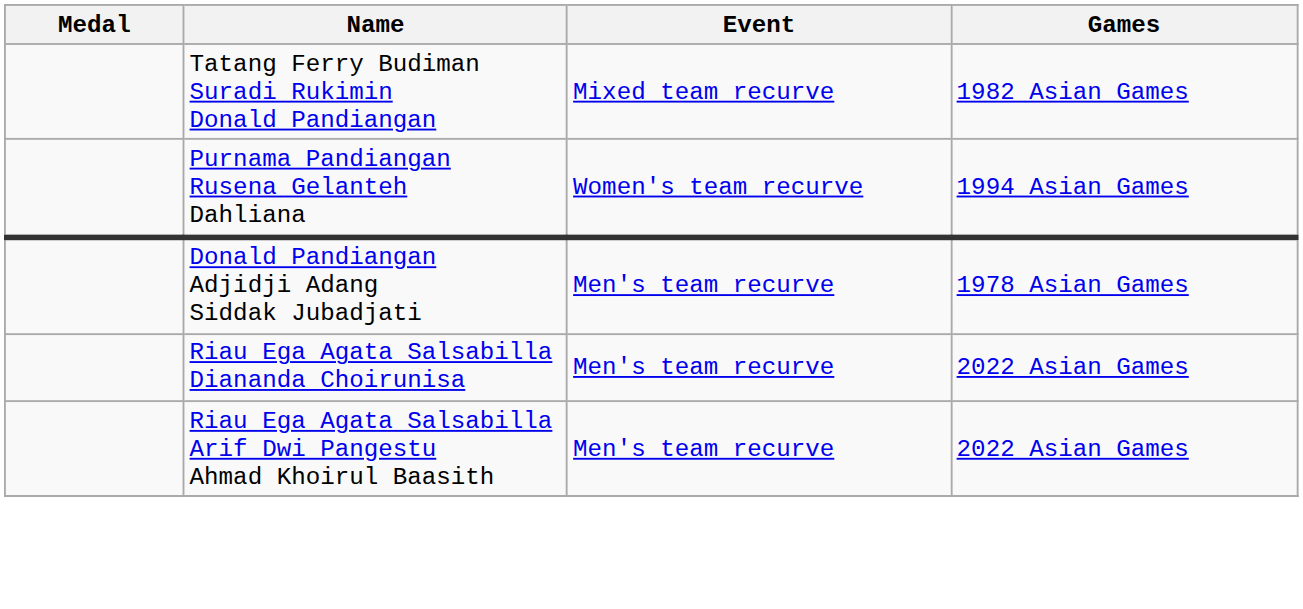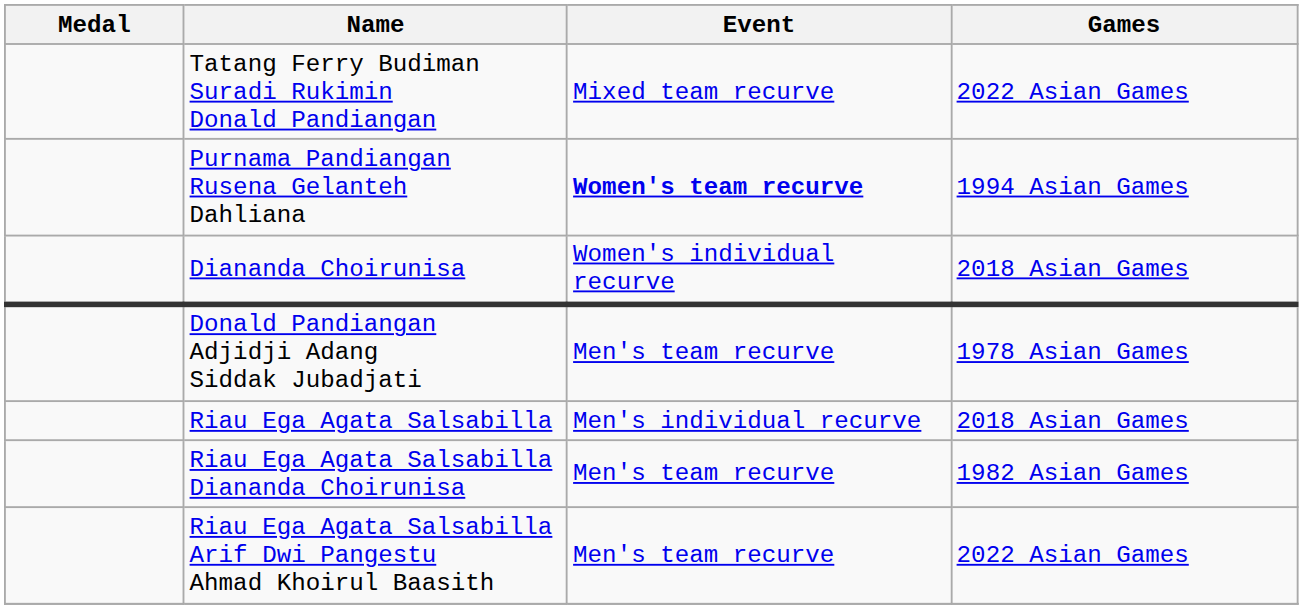Tatang Ferry Budiman Suradi Rukimin Donald Pandiangan | Games: 1982 Asian Games -> 2022 Asian Games
Purnama Pandiangan Rusena Gelanteh Dahliana | Event: normal -> bold
+ row: Diananda Choirunisa | Women's individual recurve | 2018 Asian Games
+ row: Riau Ega Agata Salsabilla | Men's individual recurve | 2018 Asian Games
Riau Ega Agata Salsabilla Diananda Choirunisa | Games: 2022 Asian Games -> 1982 Asian Games
